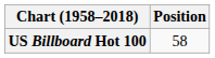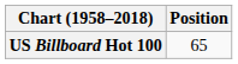US Billboard Hot 100 | Position: 58 -> 65
